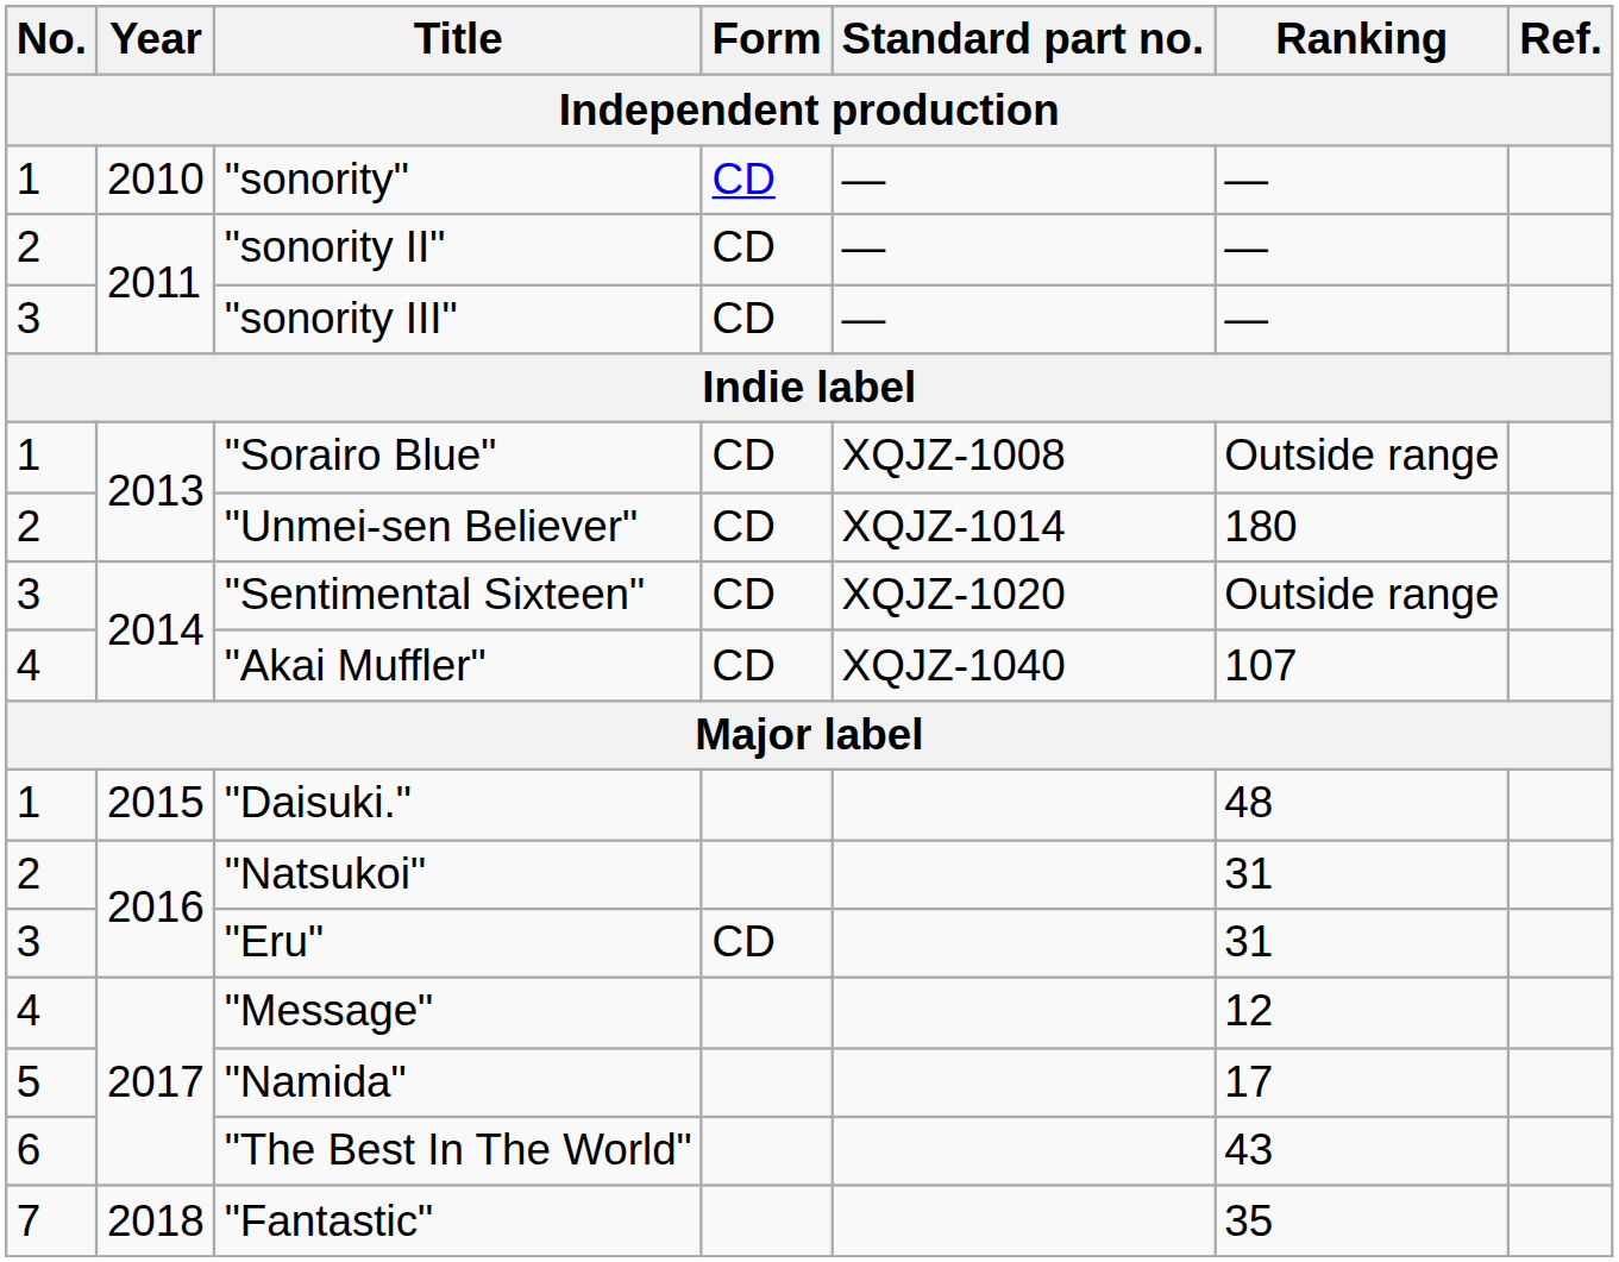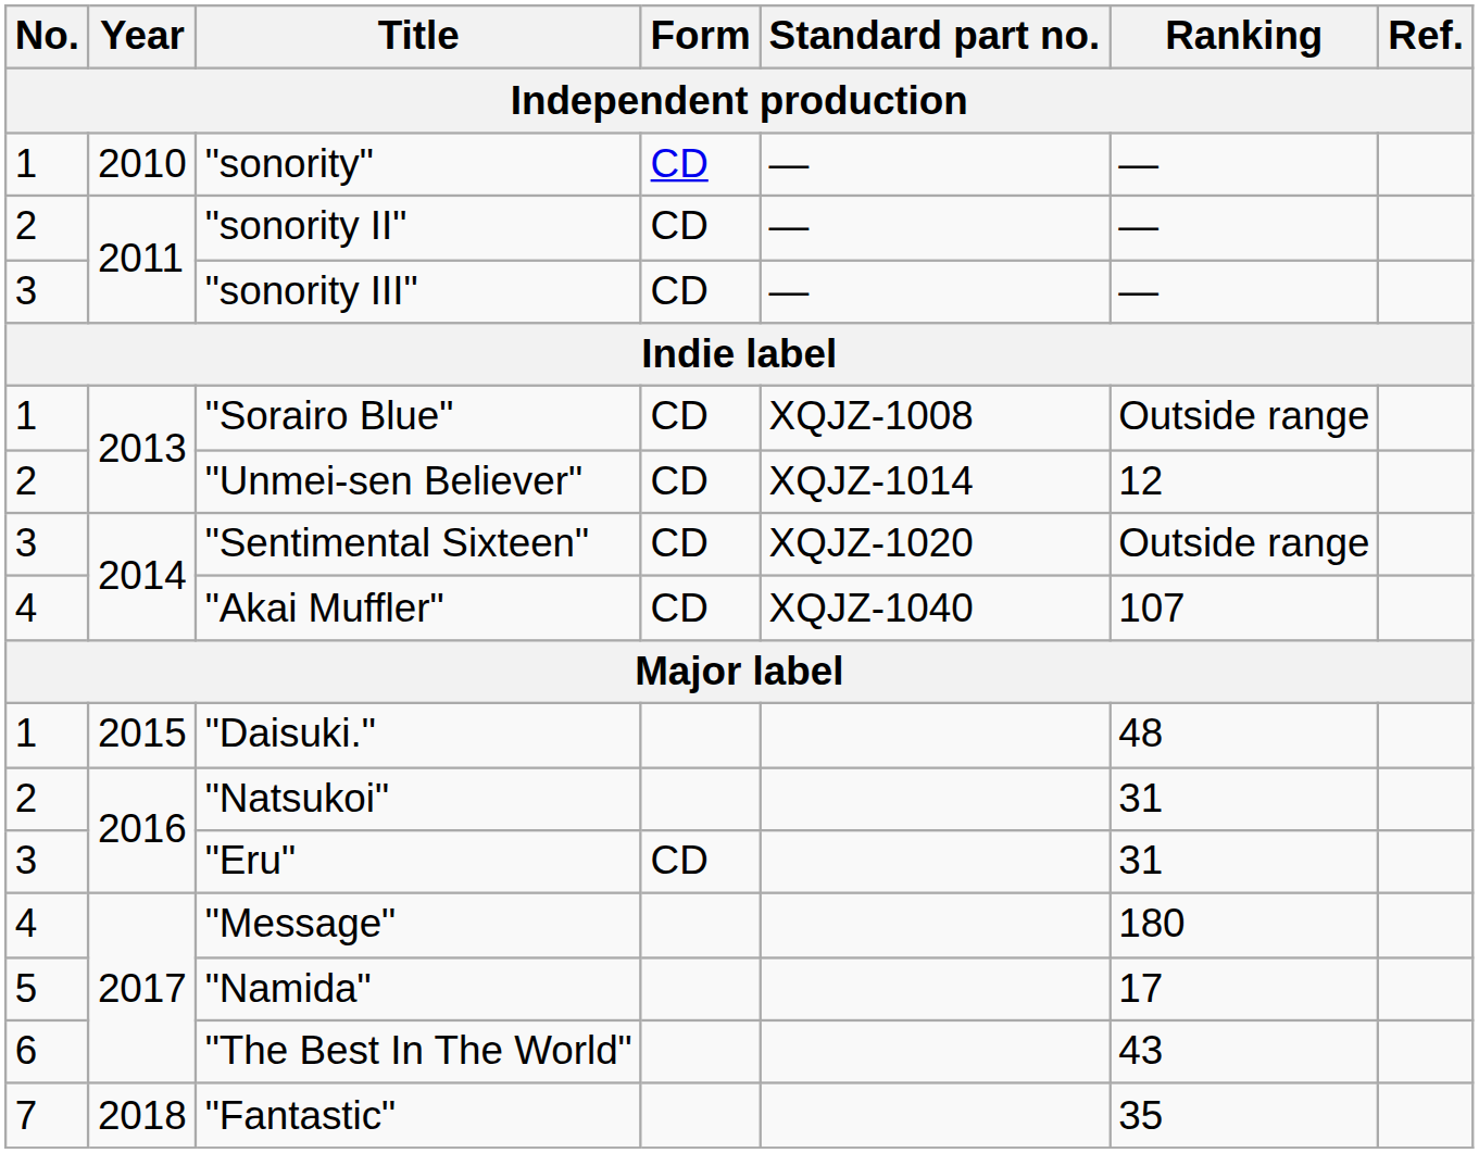"Unmei-sen Believer" | Ranking: 180 -> 12
"Message" | Ranking: 12 -> 180
